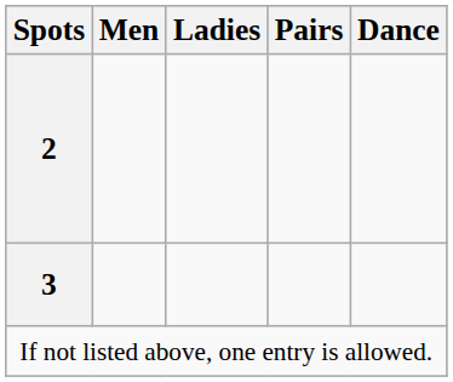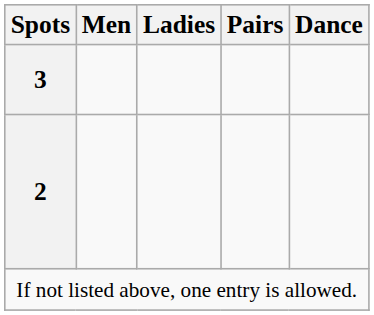rows swapped: 3 <-> 2
